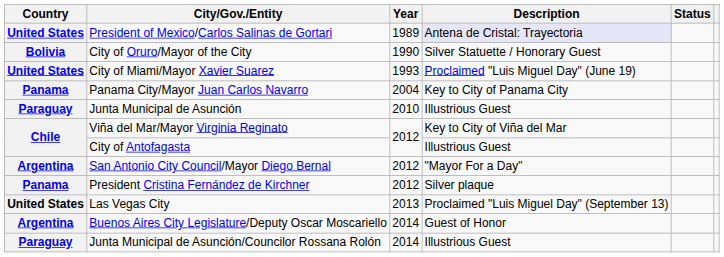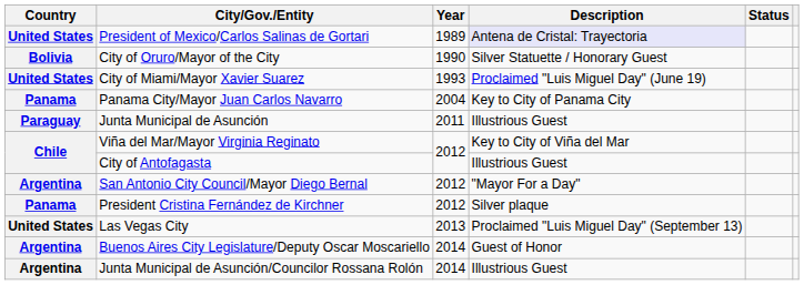Junta Municipal de Asunción | Year: 2010 -> 2011
Junta Municipal de Asunción/Councilor Rossana Rolón | Country: Paraguay -> Argentina
